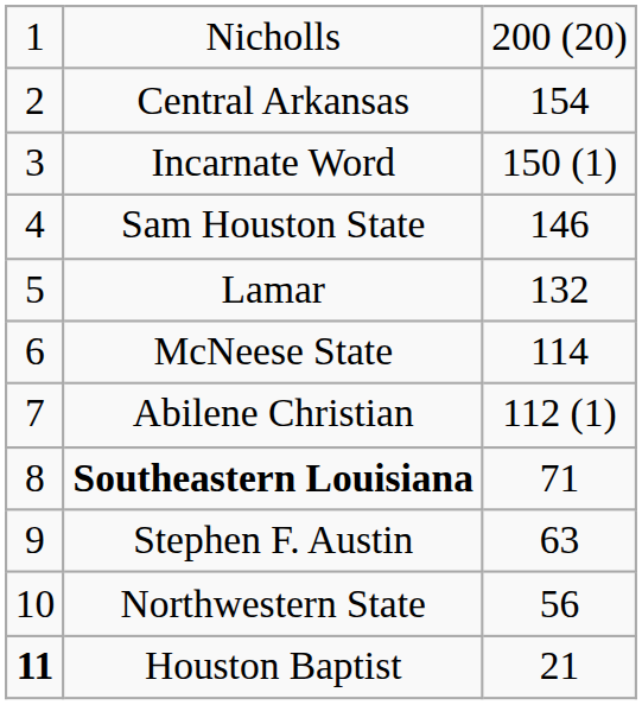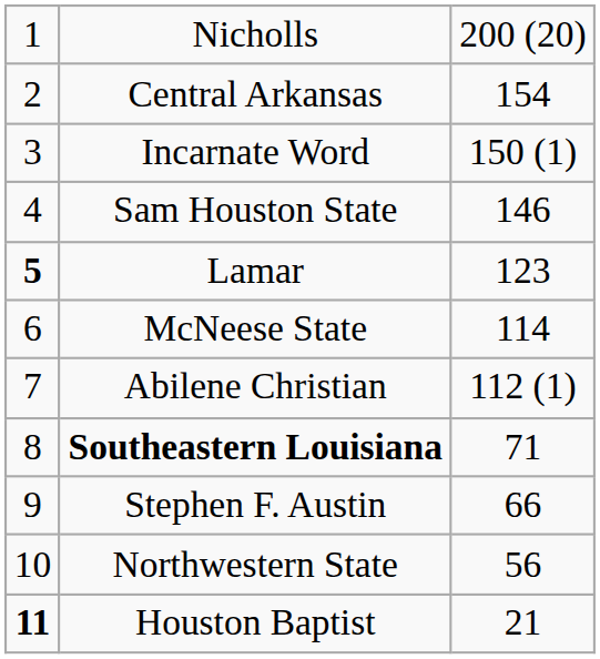Lamar | column 1: normal -> bold
Lamar | column 3: 132 -> 123
Stephen F. Austin | column 3: 63 -> 66
